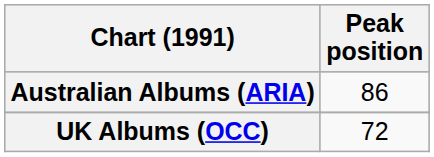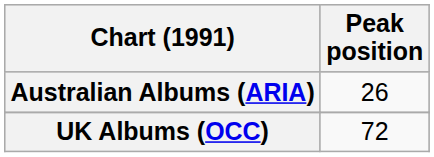Australian Albums (ARIA) | Peak position: 86 -> 26
